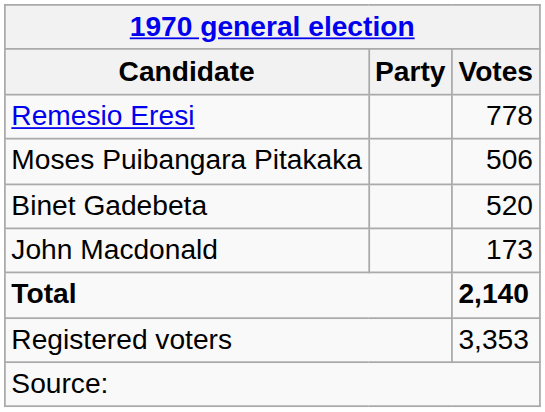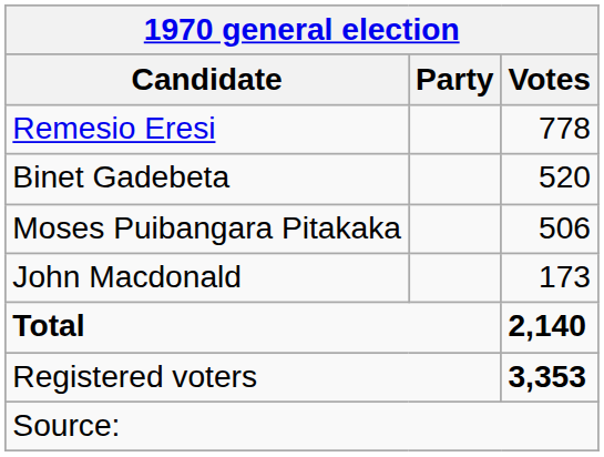rows swapped: Binet Gadebeta <-> Moses Puibangara Pitakaka
Registered voters | Votes: normal -> bold
